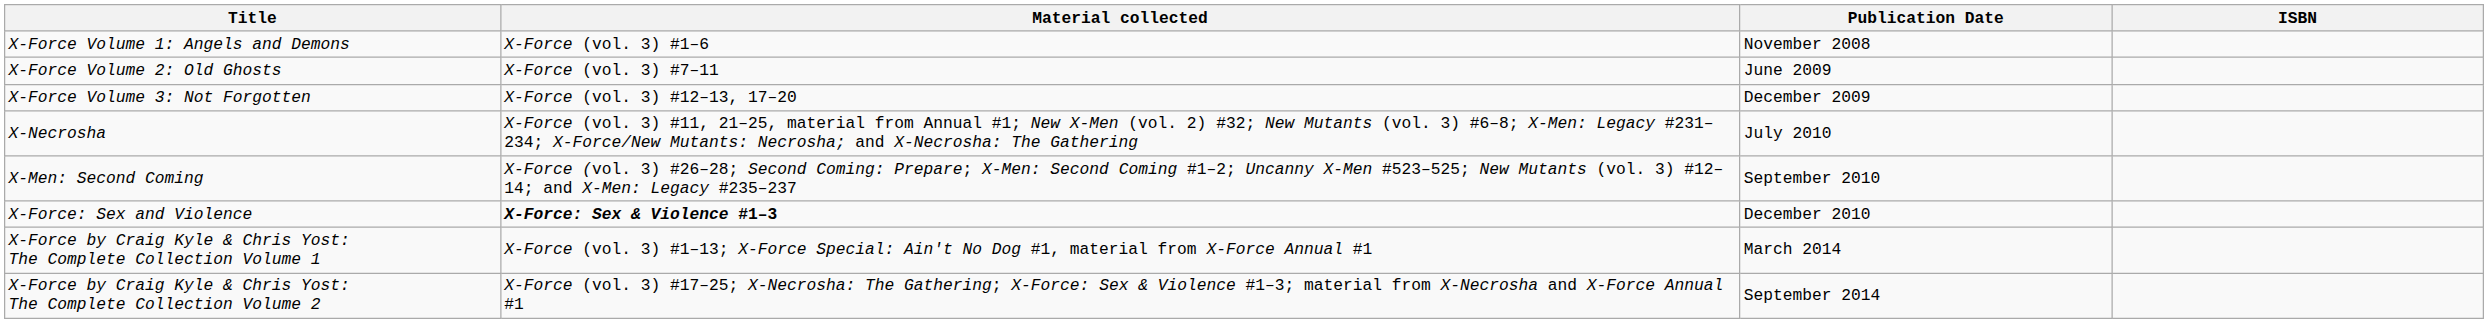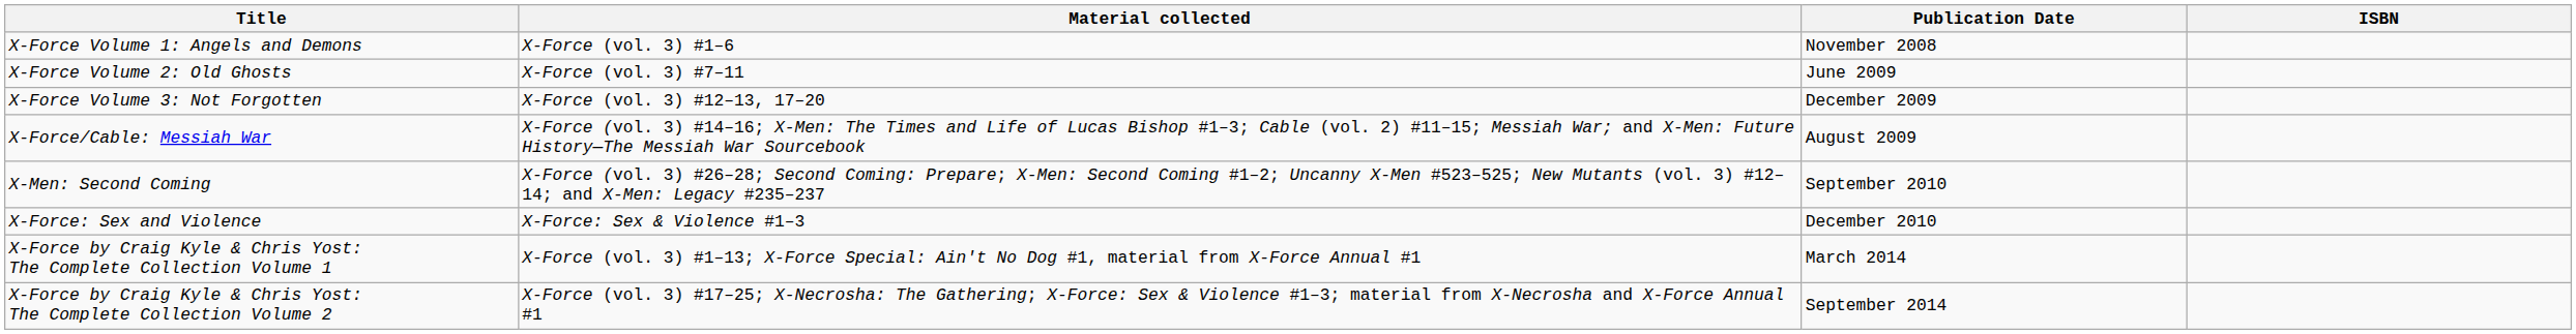+ row: X-Force/Cable: Messiah War | X-Force (vol. 3) #14–16; X-Men: The Times and Life of Lucas Bishop #1–3; Cable (vol. 2) #11–15; Messiah War; and X-Men: Future History—The Messiah War Sourcebook | August 2009
- row: X-Necrosha | X-Force (vol. 3) #11, 21–25, material from Annual #1; New X-Men (vol. 2) #32; New Mutants (vol. 3) #6–8; X-Men: Legacy #231–234; X-Force/New Mutants: Necrosha; and X-Necrosha: The Gathering | July 2010
X-Force: Sex and Violence | Material collected: bold -> normal
